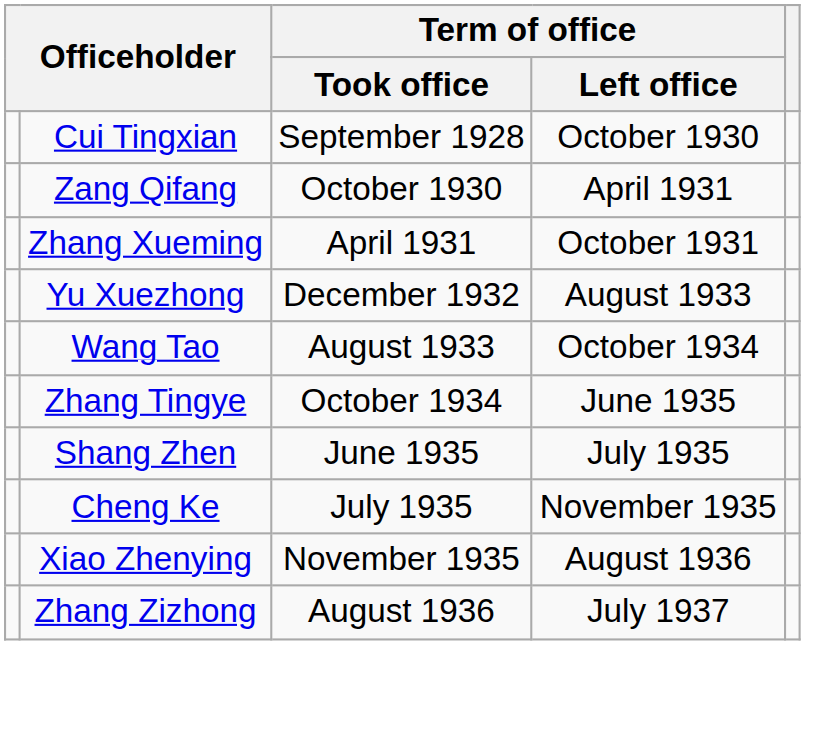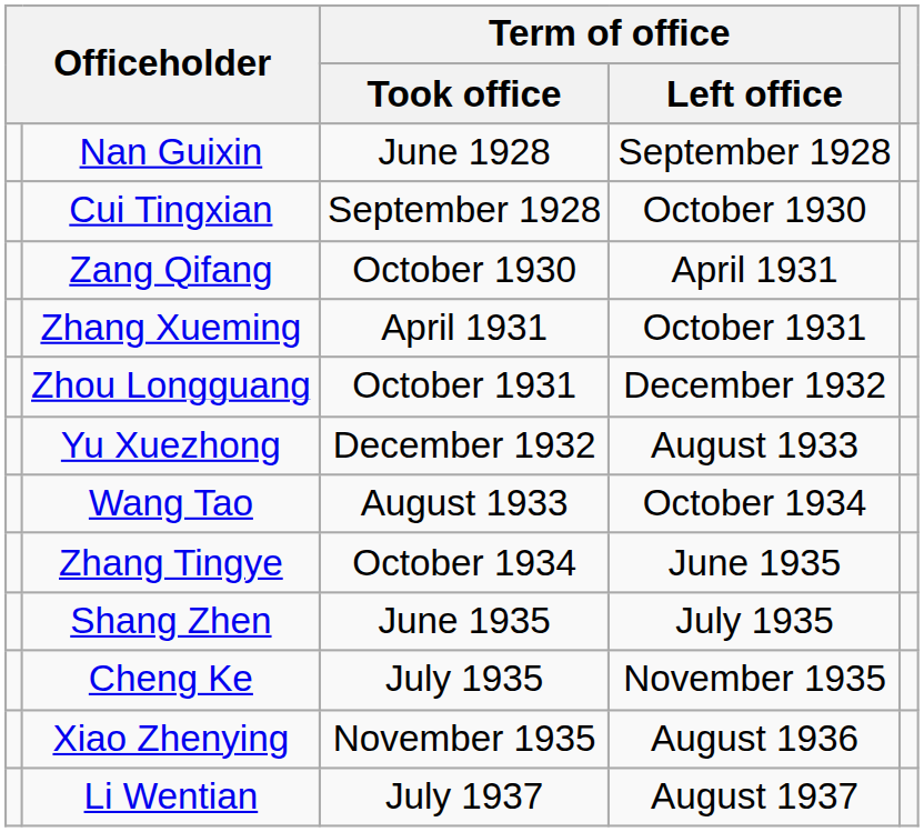+ row: Nan Guixin | June 1928 | September 1928
+ row: Zhou Longguang | October 1931 | December 1932
- row: Zhang Zizhong | August 1936 | July 1937
+ row: Li Wentian | July 1937 | August 1937
